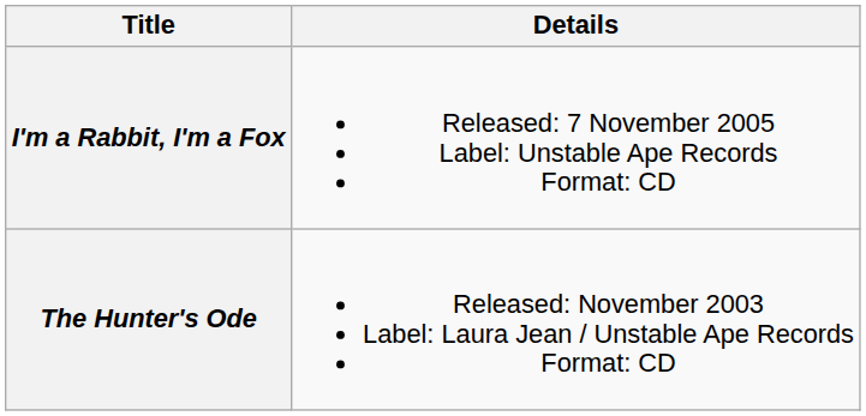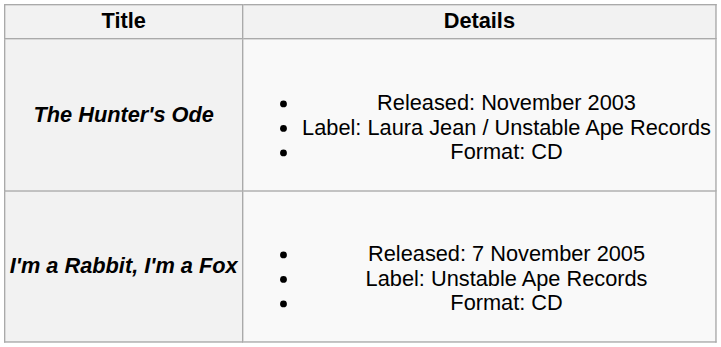rows swapped: The Hunter's Ode <-> I'm a Rabbit, I'm a Fox
